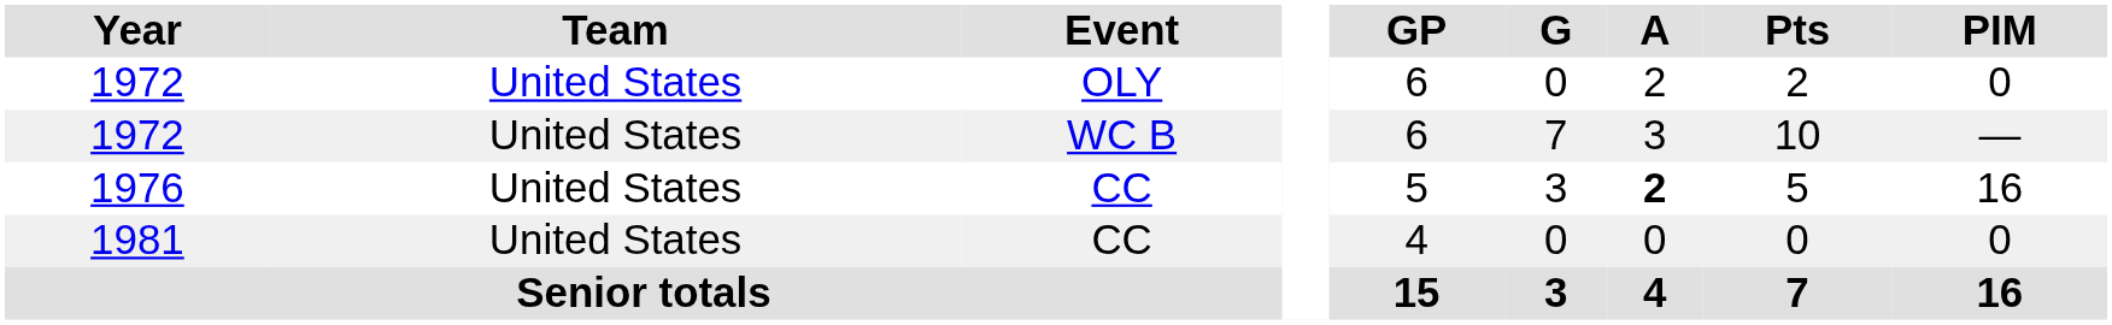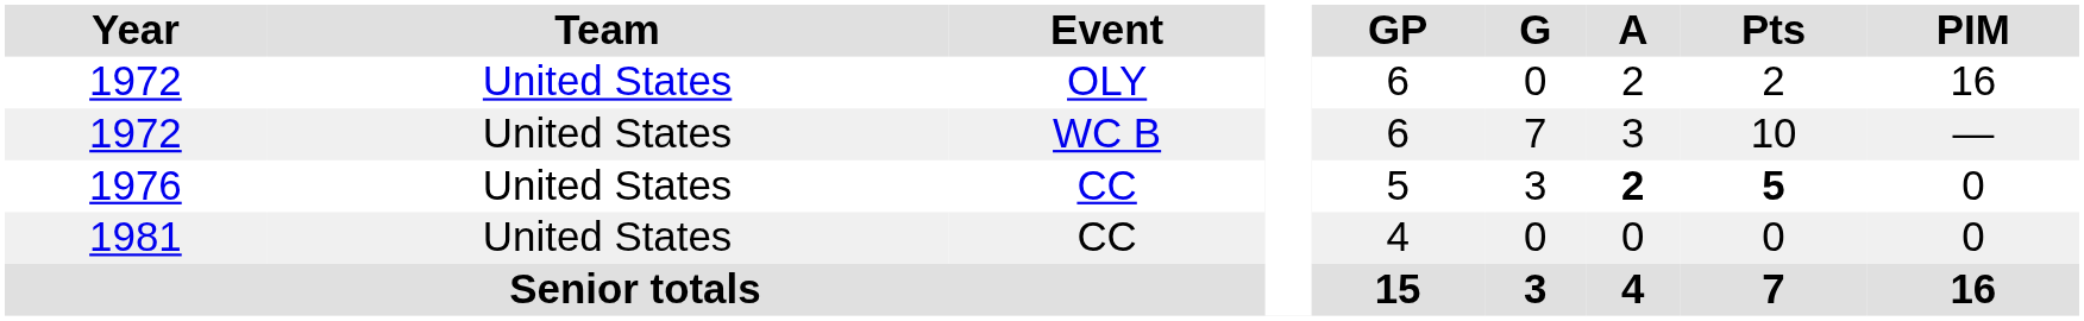1972 / OLY | PIM: 0 -> 16
1976 | Pts: normal -> bold
1976 | PIM: 16 -> 0
